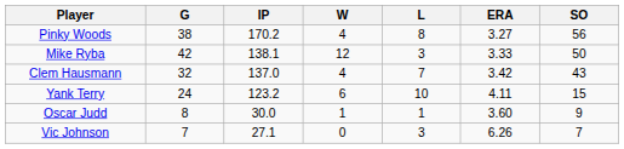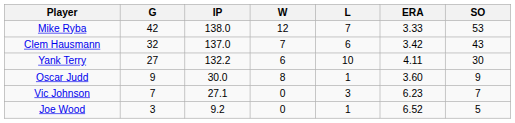- row: Pinky Woods | 38 | 170.2 | 4 | 8 | 3.27 | 56
Mike Ryba | IP: 138.1 -> 138.0
Mike Ryba | L: 3 -> 7
Mike Ryba | SO: 50 -> 53
Clem Hausmann | W: 4 -> 7
Clem Hausmann | L: 7 -> 6
Yank Terry | G: 24 -> 27
Yank Terry | IP: 123.2 -> 132.2
Yank Terry | SO: 15 -> 30
Oscar Judd | G: 8 -> 9
Oscar Judd | W: 1 -> 8
Vic Johnson | ERA: 6.26 -> 6.23
+ row: Joe Wood | 3 | 9.2 | 0 | 1 | 6.52 | 5
